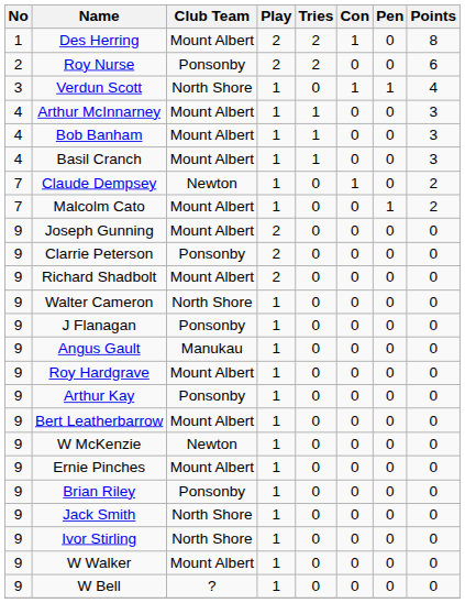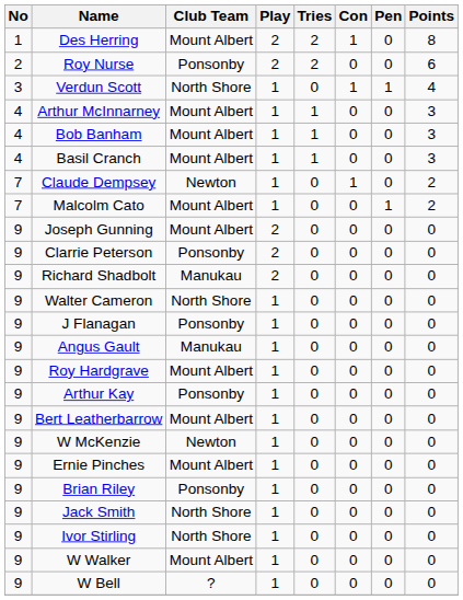Richard Shadbolt | Club Team: Mount Albert -> Manukau
